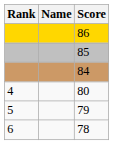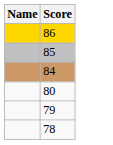- column: Rank | 4 | 5 | 6
